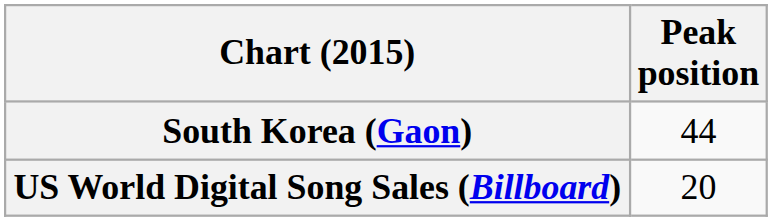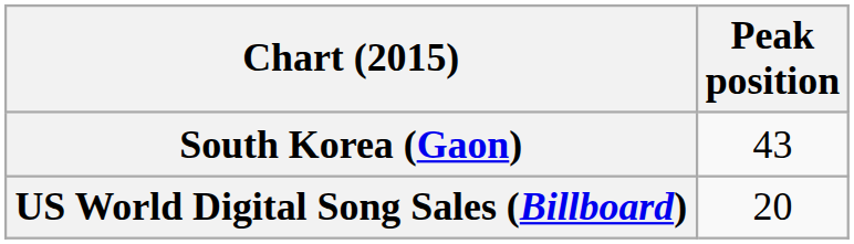South Korea (Gaon) | Peak position: 44 -> 43
